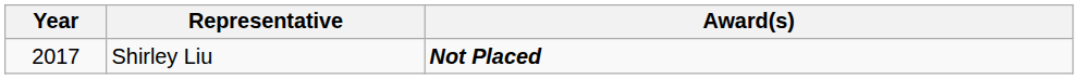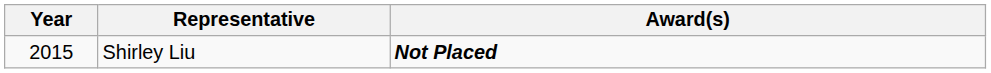Shirley Liu | Year: 2017 -> 2015
